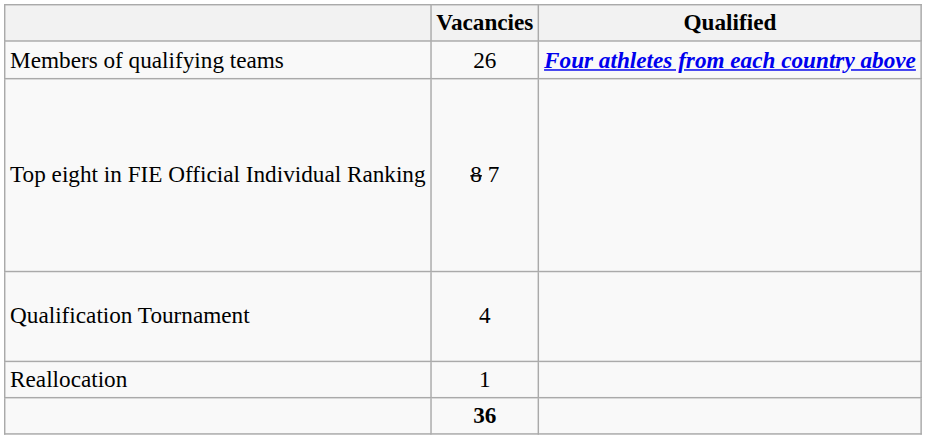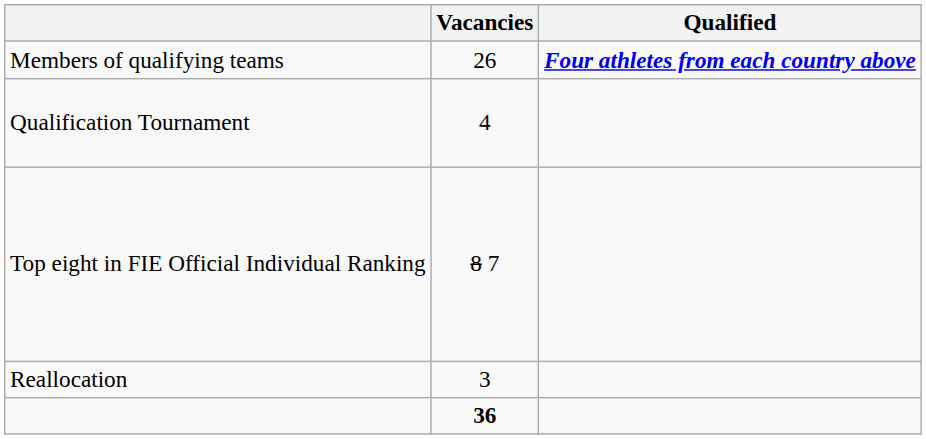rows swapped: Top eight in FIE Official Individual Ranking <-> Qualification Tournament
Reallocation | Vacancies: 1 -> 3
